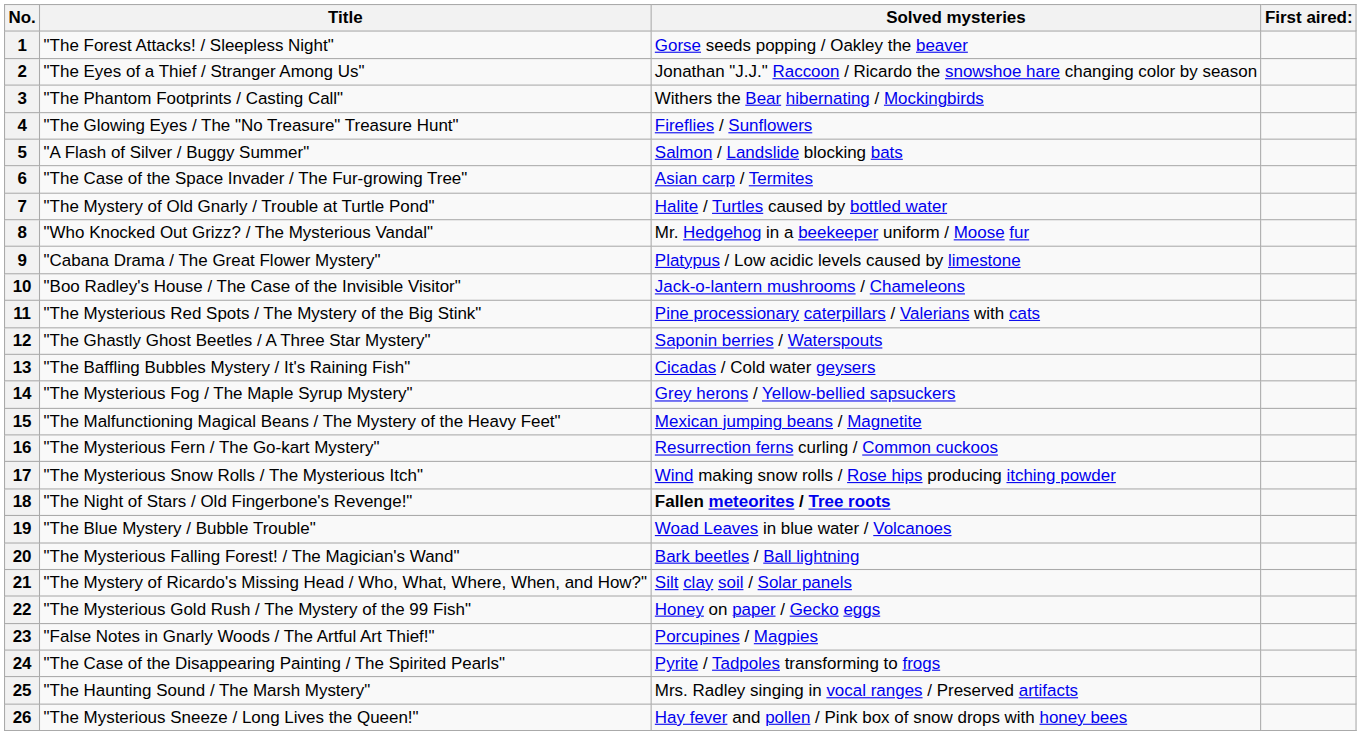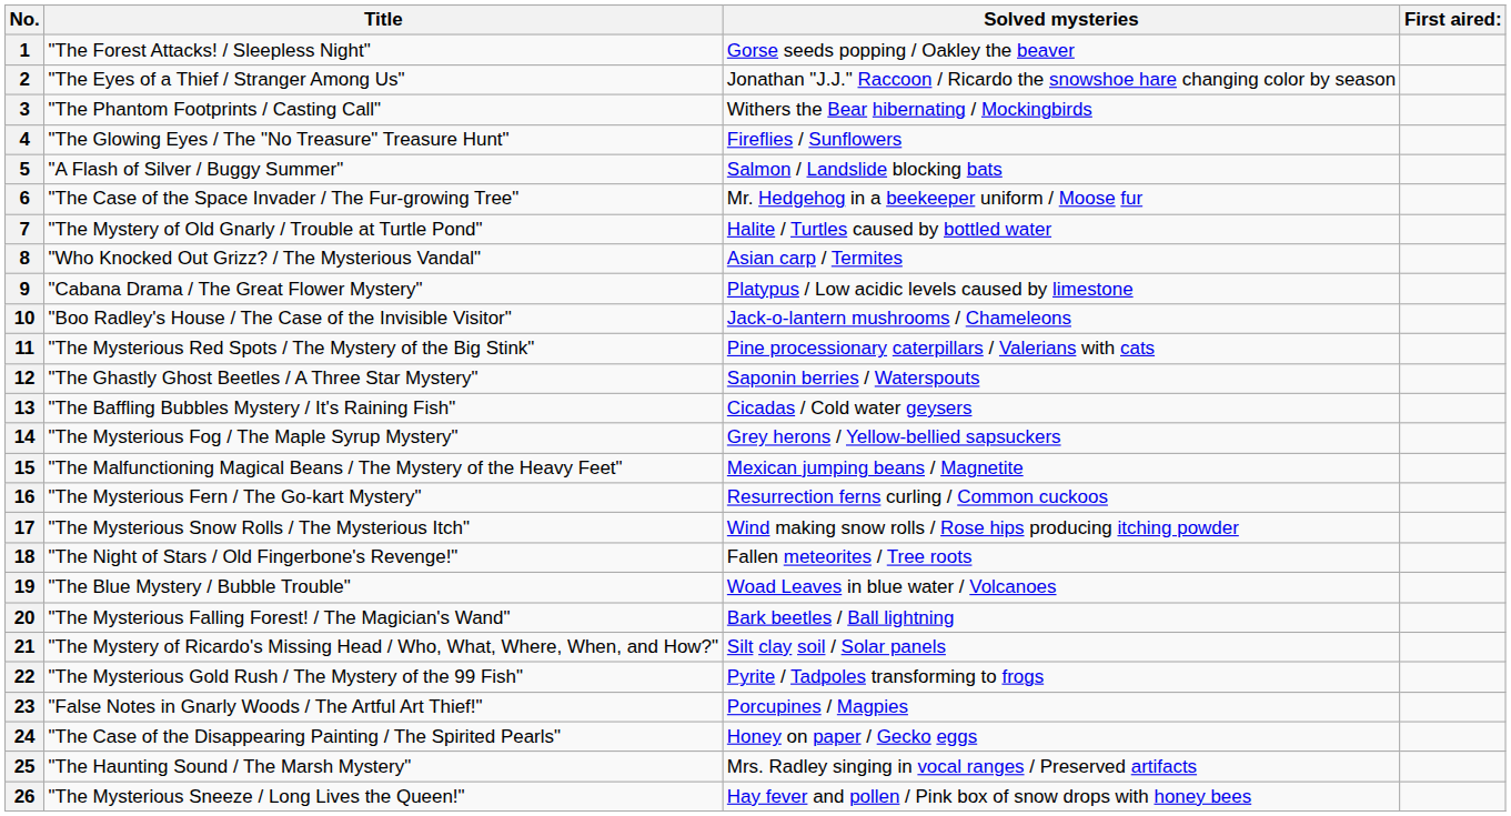6 | Solved mysteries: Asian carp / Termites -> Mr. Hedgehog in a beekeeper uniform / Moose fur
8 | Solved mysteries: Mr. Hedgehog in a beekeeper uniform / Moose fur -> Asian carp / Termites
18 | Solved mysteries: bold -> normal
22 | Solved mysteries: Honey on paper / Gecko eggs -> Pyrite / Tadpoles transforming to frogs
24 | Solved mysteries: Pyrite / Tadpoles transforming to frogs -> Honey on paper / Gecko eggs
